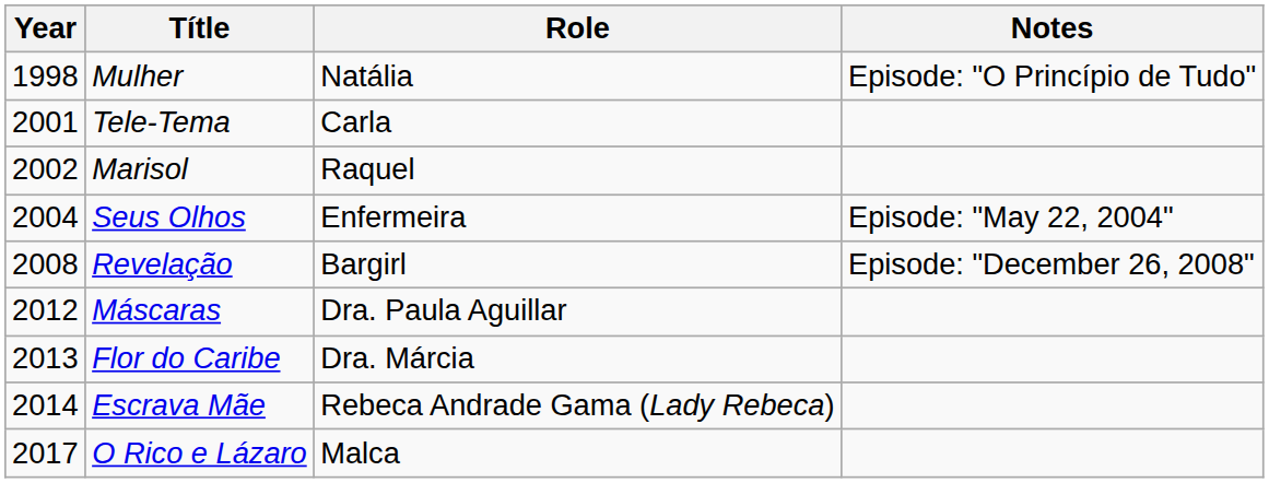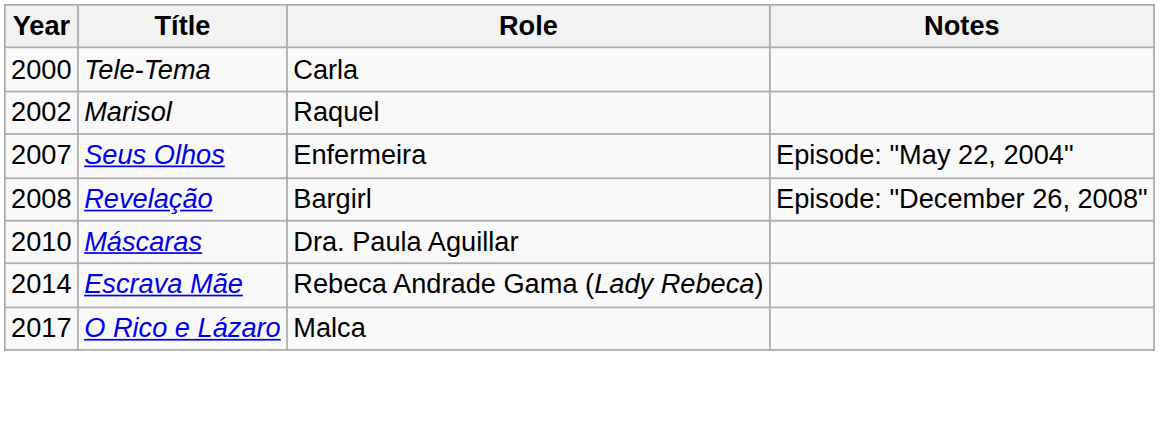- row: 1998 | Mulher | Natália | Episode: "O Princípio de Tudo"
Tele-Tema | Year: 2001 -> 2000
Seus Olhos | Year: 2004 -> 2007
Máscaras | Year: 2012 -> 2010
- row: 2013 | Flor do Caribe | Dra. Márcia
